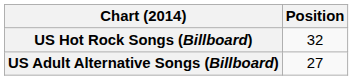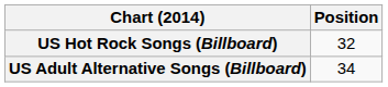US Adult Alternative Songs (Billboard) | Position: 27 -> 34
